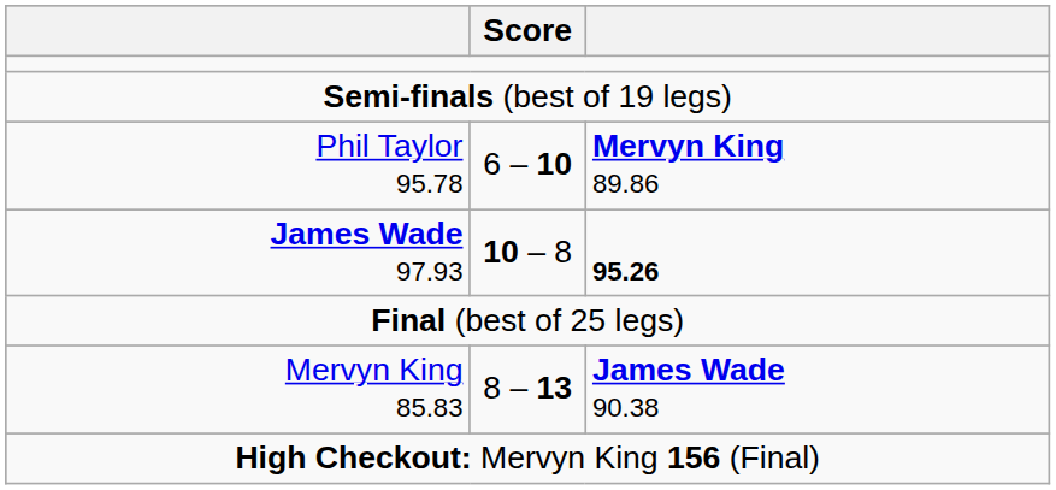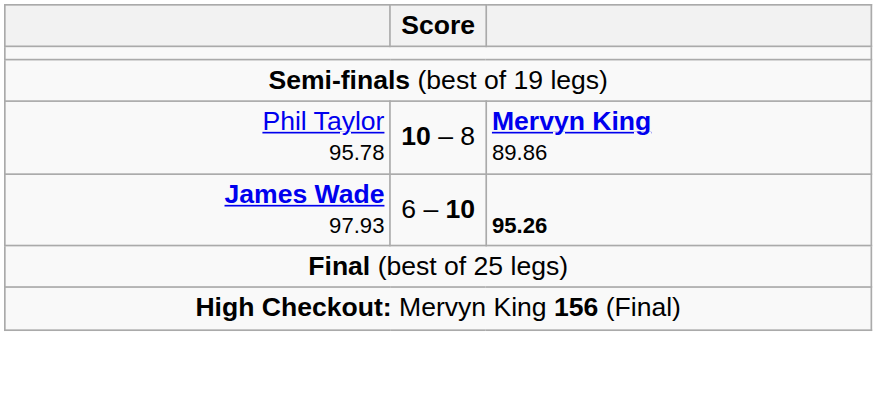Phil Taylor 95.78 | Score: 6 – 10 -> 10 – 8
James Wade 97.93 | Score: 10 – 8 -> 6 – 10
- row: Mervyn King 85.83 | 8 – 13 | James Wade 90.38
